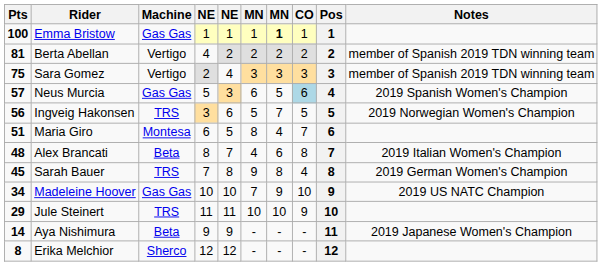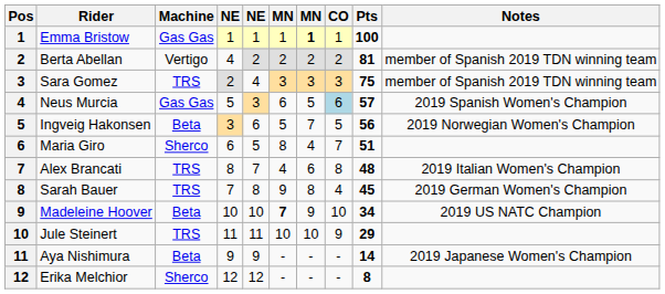columns swapped: Pos <-> Pts
Sara Gomez | Machine: Vertigo -> TRS
Ingveig Hakonsen | Machine: TRS -> Beta
Maria Giro | Machine: Montesa -> Sherco
Alex Brancati | Machine: Beta -> TRS
Madeleine Hoover | Machine: Gas Gas -> Beta
Madeleine Hoover | column 6: normal -> bold
